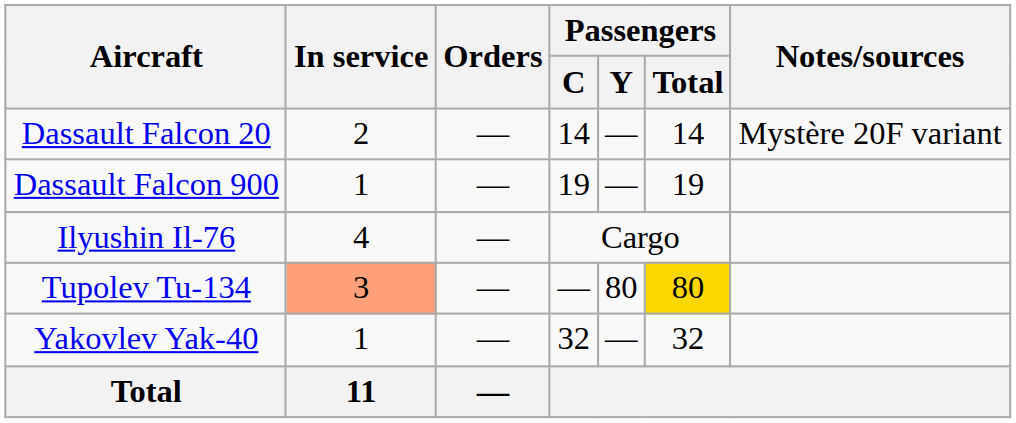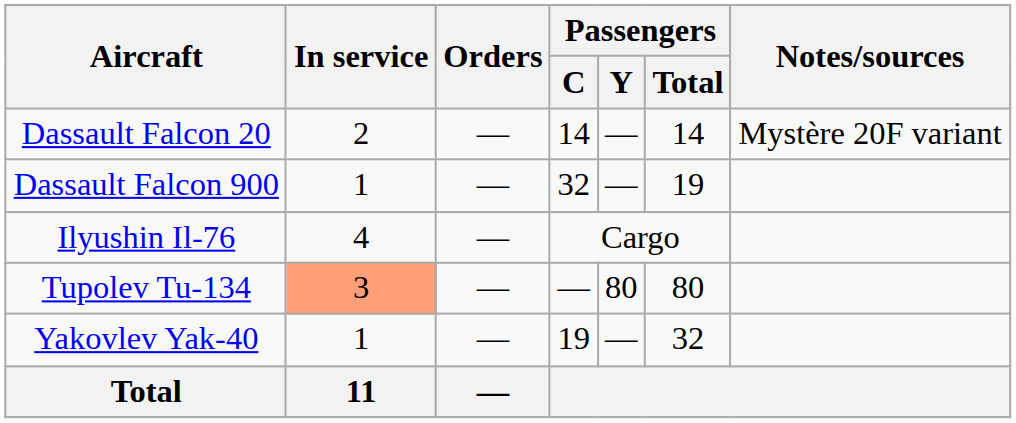Dassault Falcon 900 | Passengers / C: 19 -> 32
Tupolev Tu-134 | Passengers / Total: gold background -> no background
Yakovlev Yak-40 | Passengers / C: 32 -> 19
